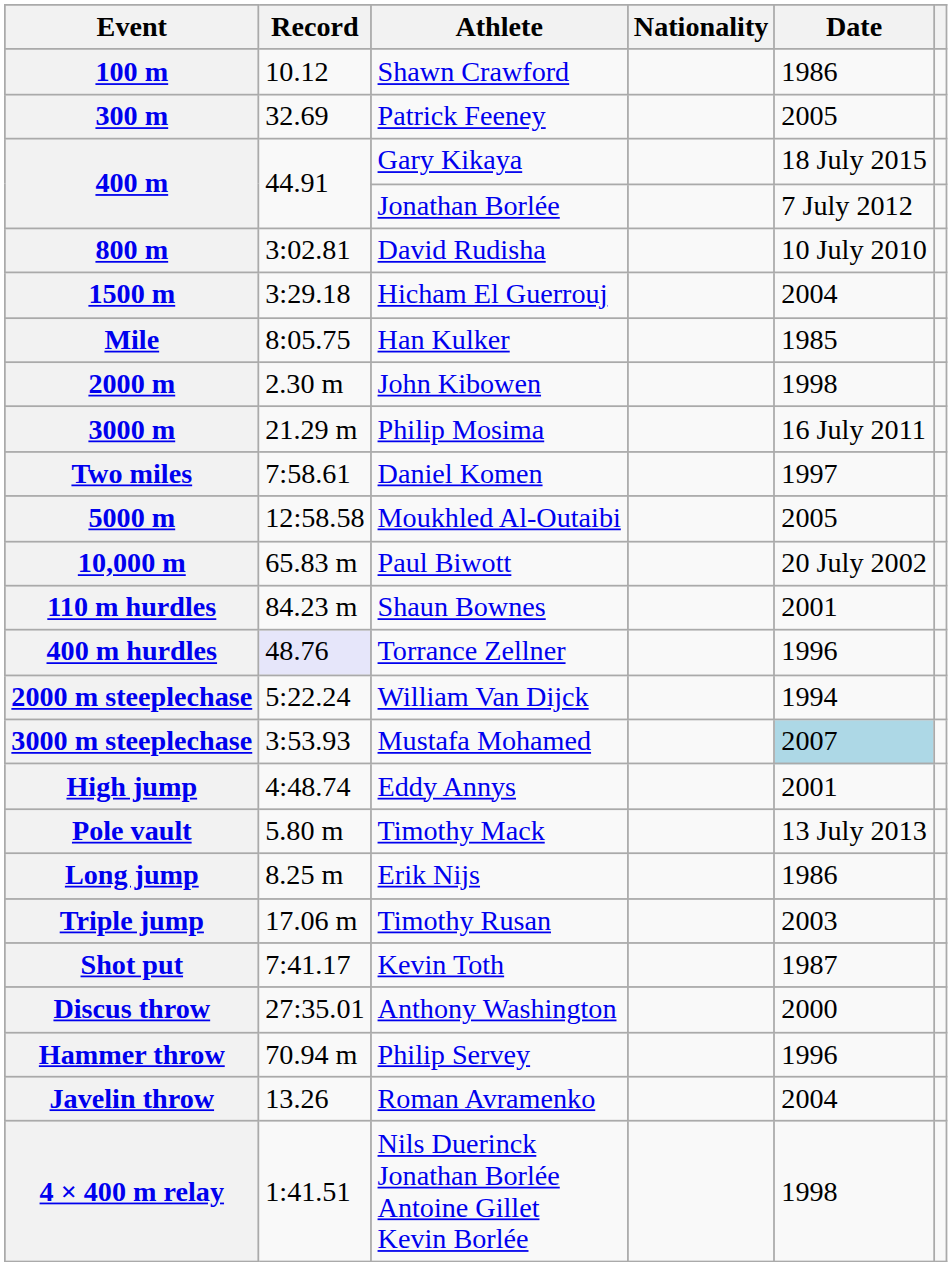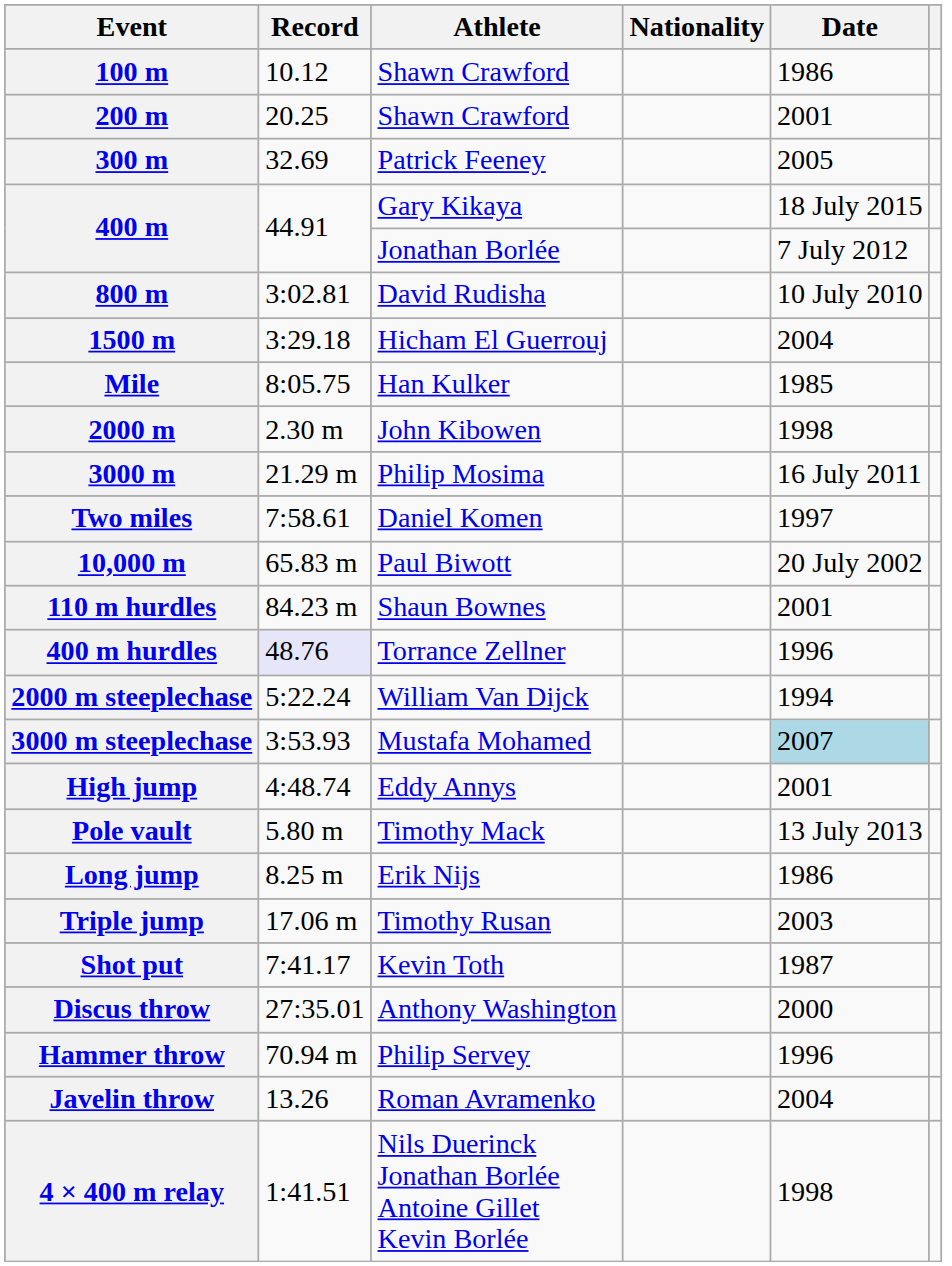+ row: 200 m | 20.25 | Shawn Crawford | 2001
- row: 5000 m | 12:58.58 | Moukhled Al-Outaibi | 2005
